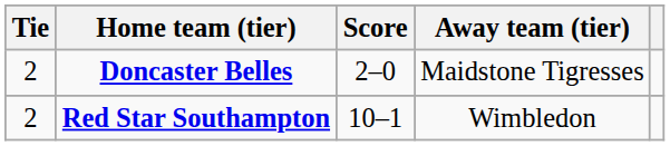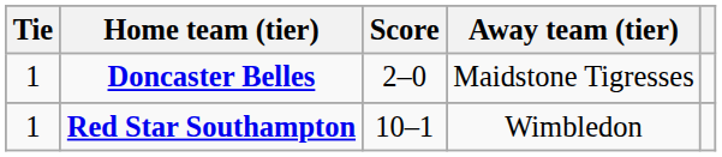Doncaster Belles | Tie: 2 -> 1
Red Star Southampton | Tie: 2 -> 1
